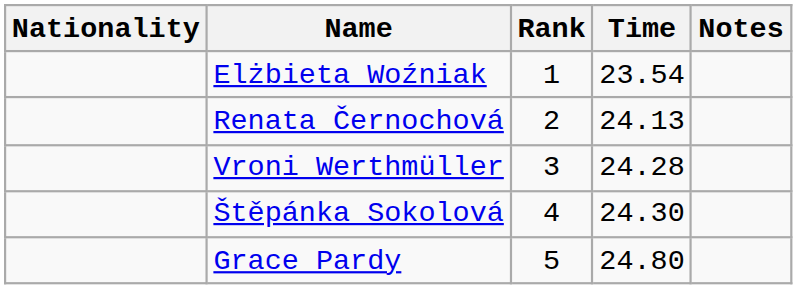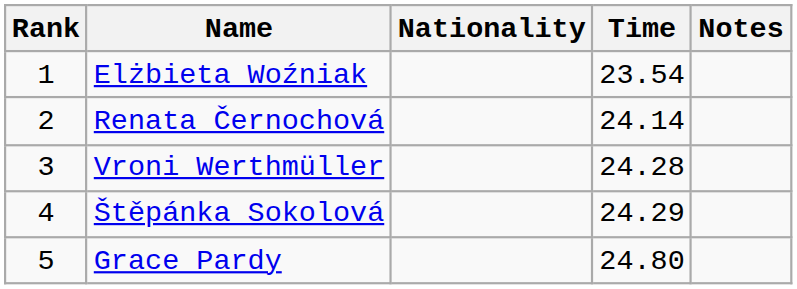columns swapped: Rank <-> Nationality
Renata Černochová | Time: 24.13 -> 24.14
Štěpánka Sokolová | Time: 24.30 -> 24.29
